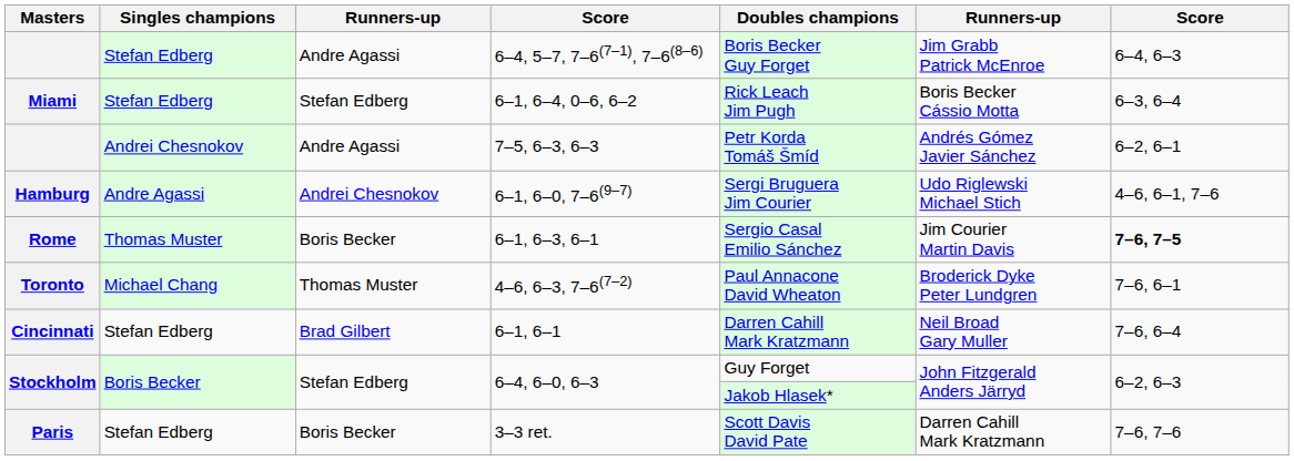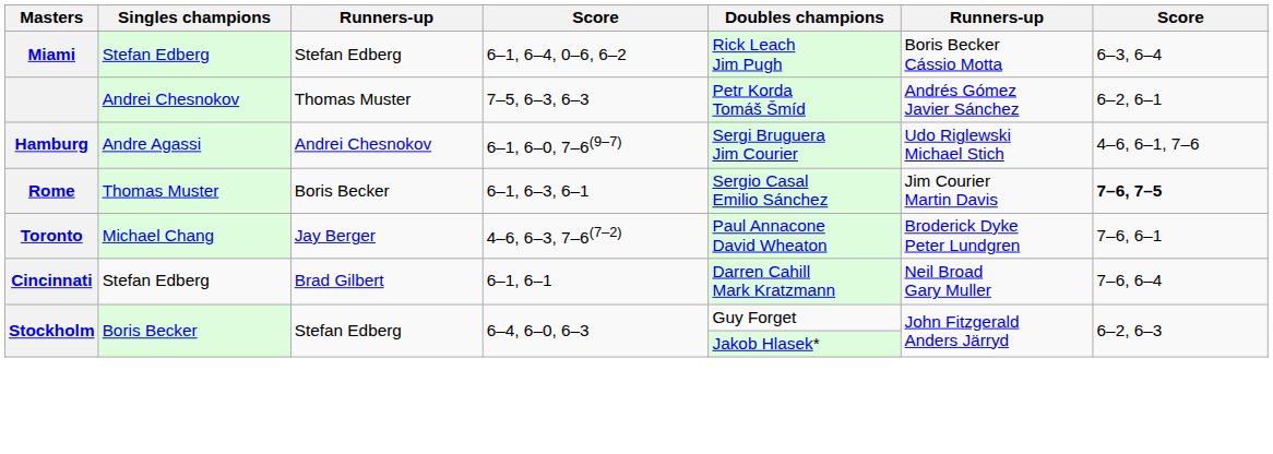- row: Stefan Edberg | Andre Agassi | 6–4, 5–7, 7–6(7–1), 7–6(8–6) | Boris Becker Guy Forget | Jim Grabb Patrick McEnroe | 6–4, 6–3
7–5, 6–3, 6–3 | column 3: Andre Agassi -> Thomas Muster
4–6, 6–3, 7–6(7–2) | column 3: Thomas Muster -> Jay Berger
- row: Paris | Stefan Edberg | Boris Becker | 3–3 ret. | Scott Davis David Pate | Darren Cahill Mark Kratzmann | 7–6, 7–6
